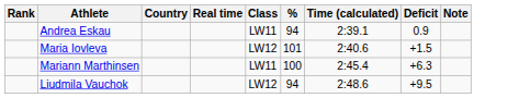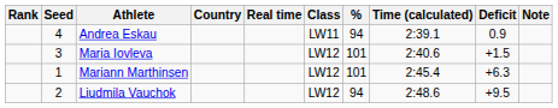+ column: Seed | 4 | 3 | 1 | 2
Mariann Marthinsen | Class: LW11 -> LW12
Mariann Marthinsen | %: 100 -> 101
